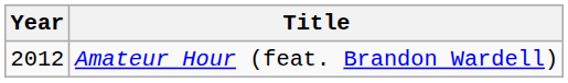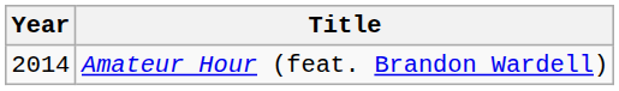Amateur Hour (feat. Brandon Wardell) | Year: 2012 -> 2014
